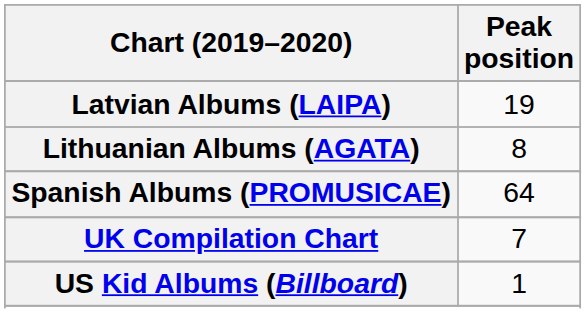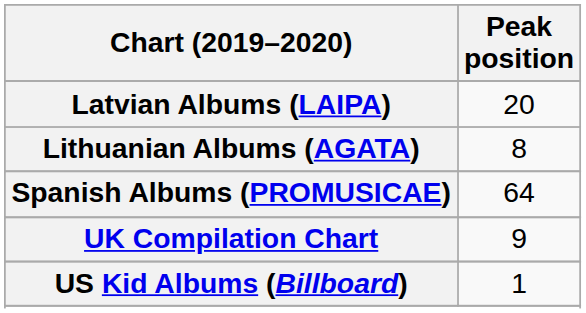Latvian Albums (LAIPA) | Peak position: 19 -> 20
UK Compilation Chart | Peak position: 7 -> 9
